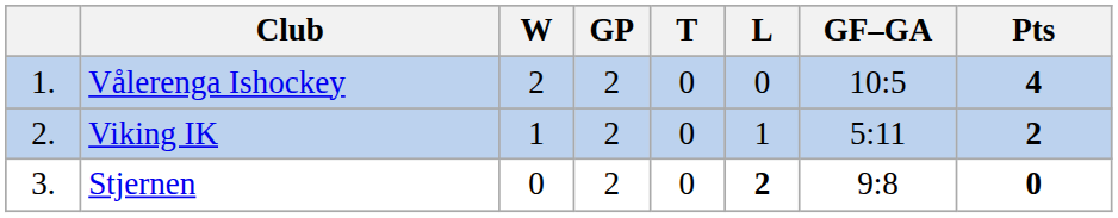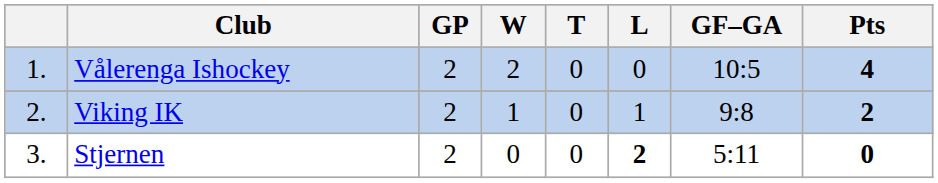columns swapped: GP <-> W
Viking IK | GF–GA: 5:11 -> 9:8
Stjernen | GF–GA: 9:8 -> 5:11
